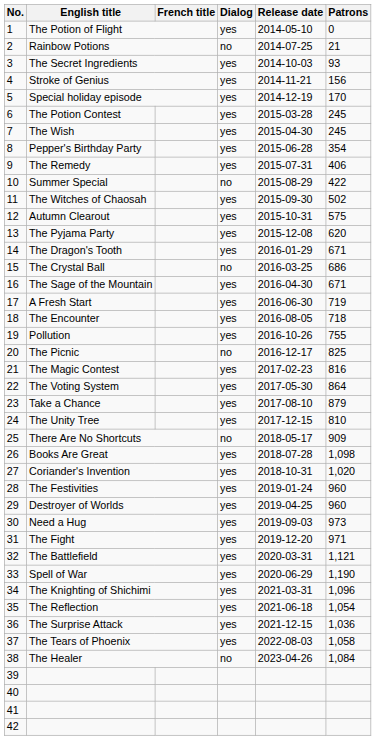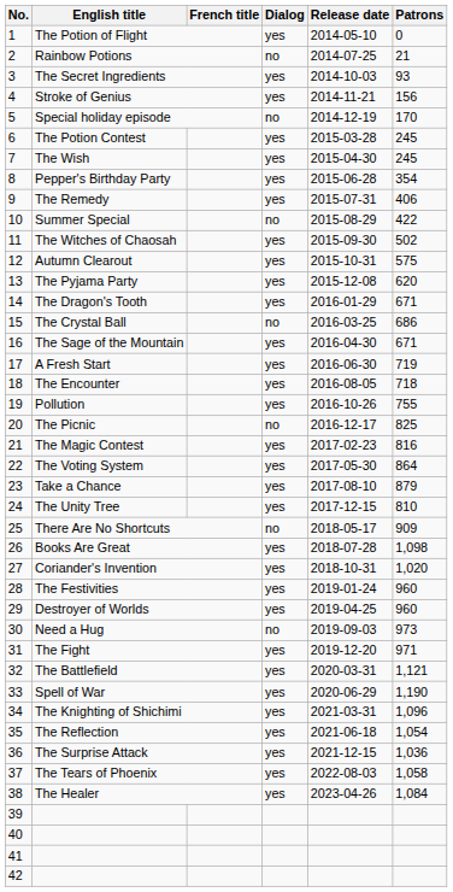Special holiday episode | Dialog: yes -> no
Need a Hug | Dialog: yes -> no
The Healer | Dialog: no -> yes
